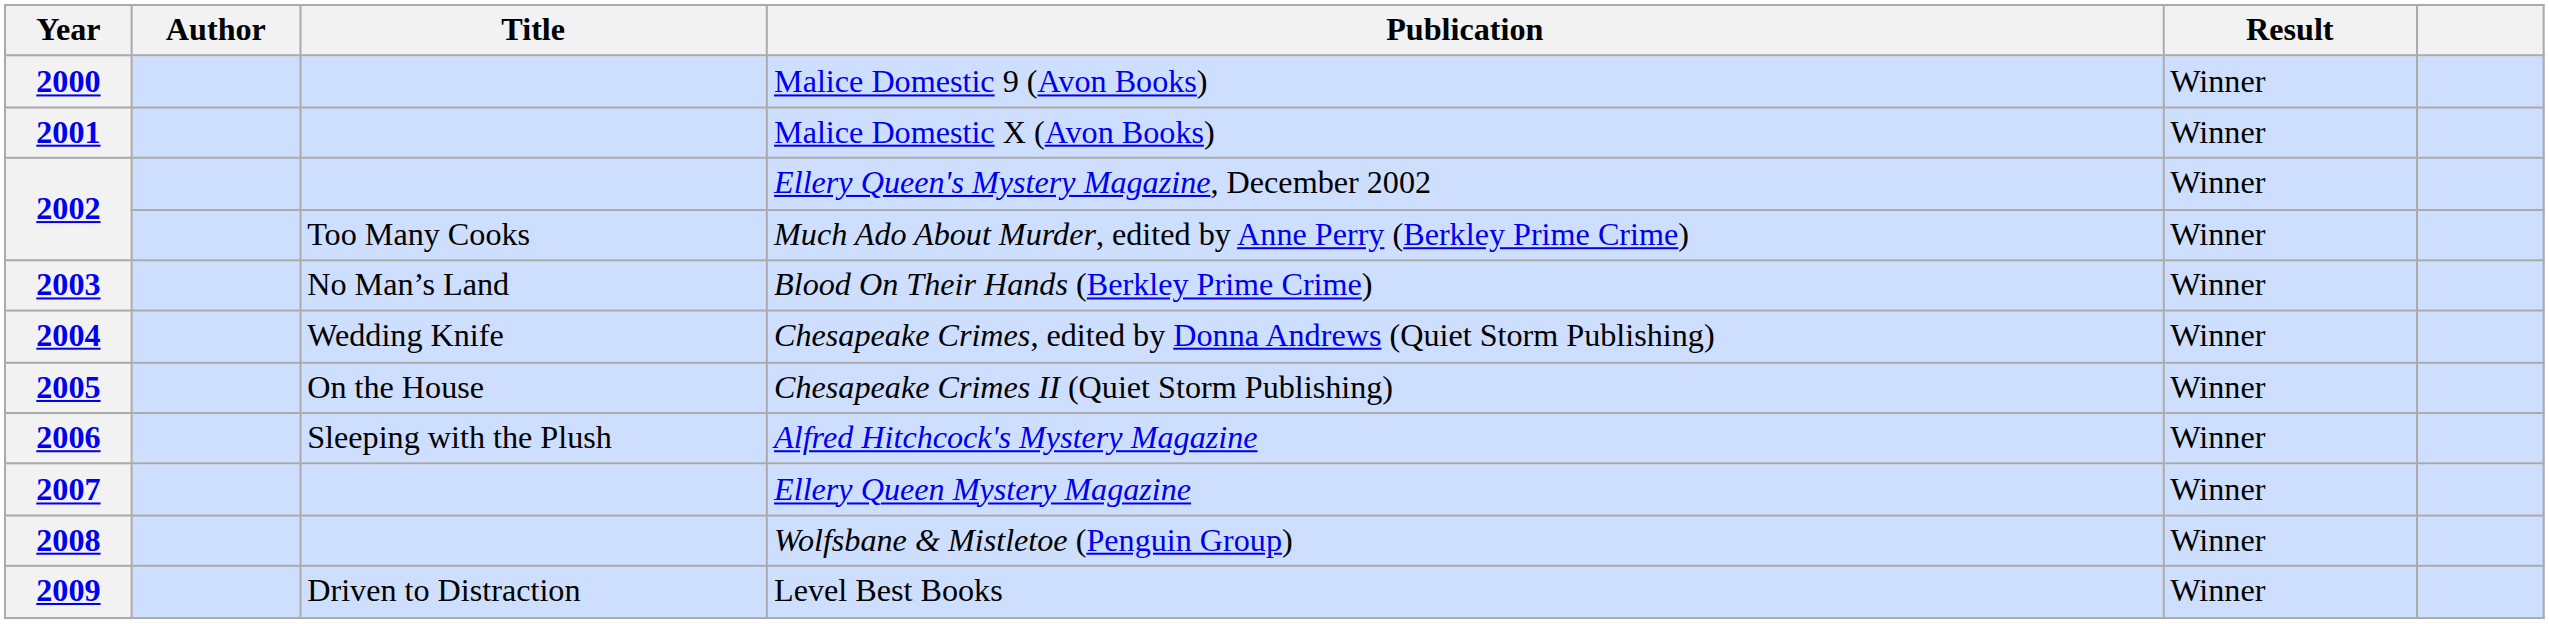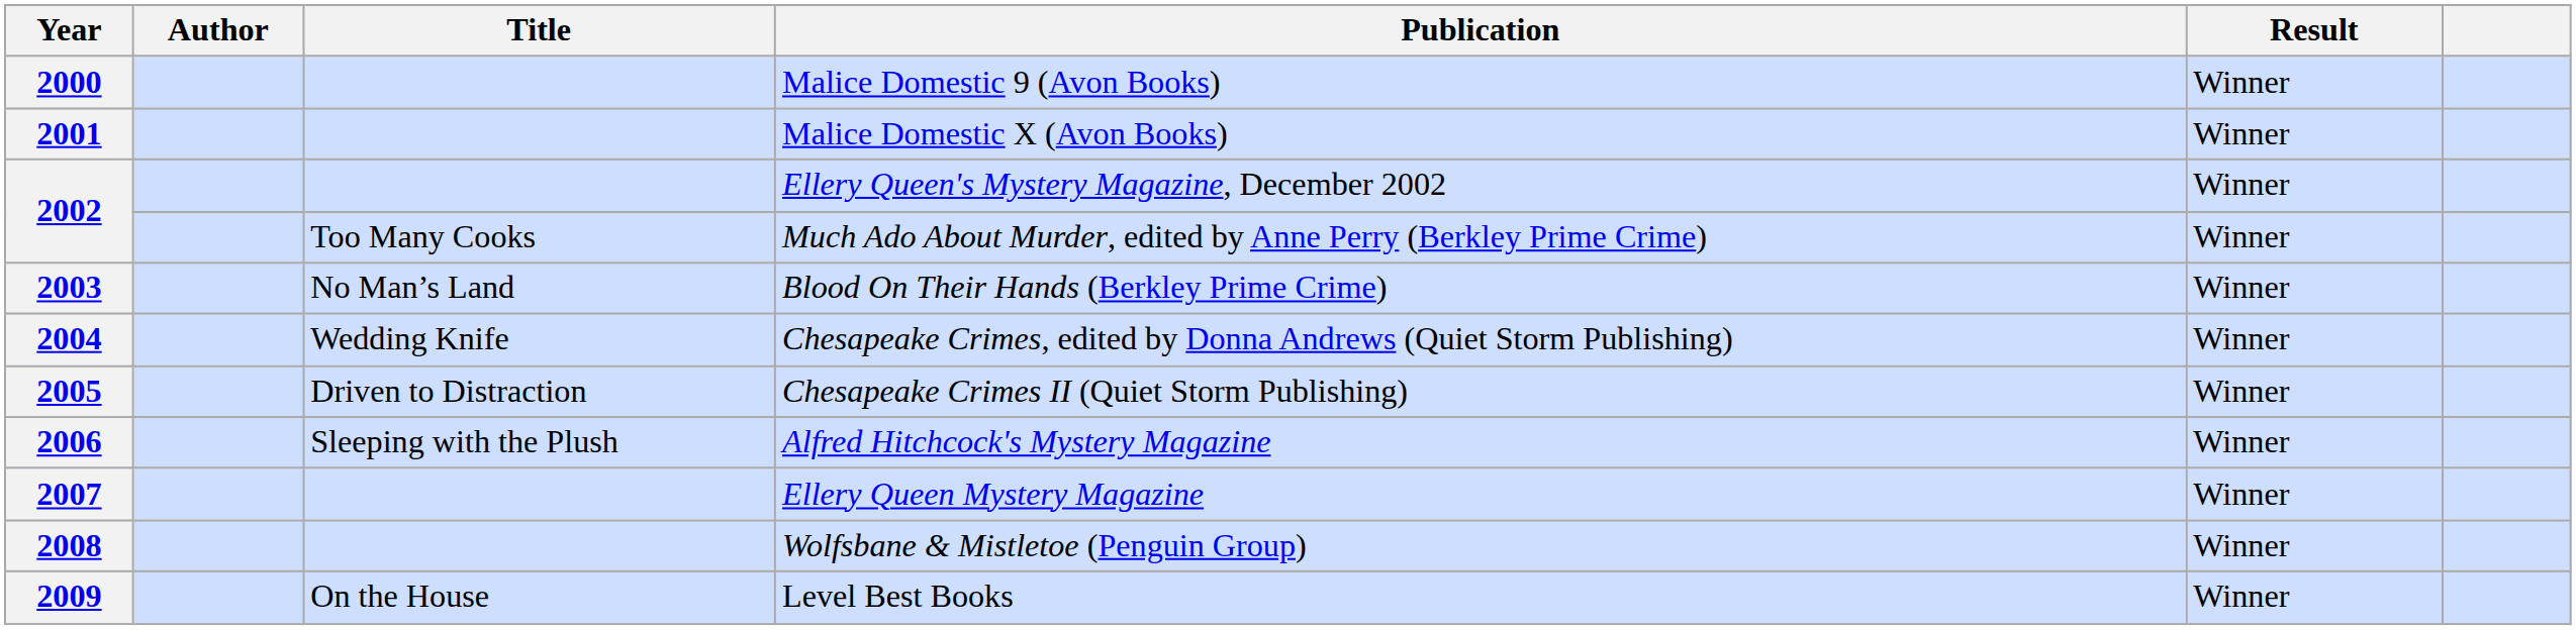2005 | Title: On the House -> Driven to Distraction
2009 | Title: Driven to Distraction -> On the House
